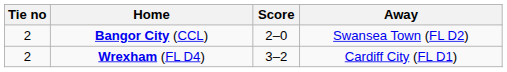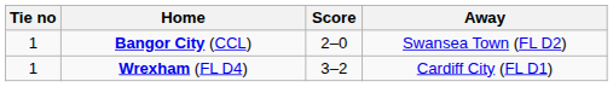Bangor City (CCL) | Tie no: 2 -> 1
Wrexham (FL D4) | Tie no: 2 -> 1
